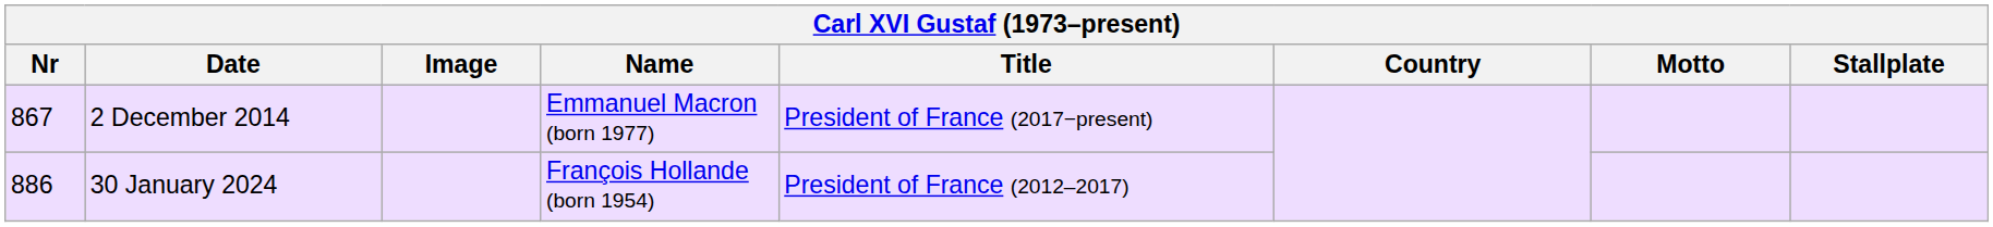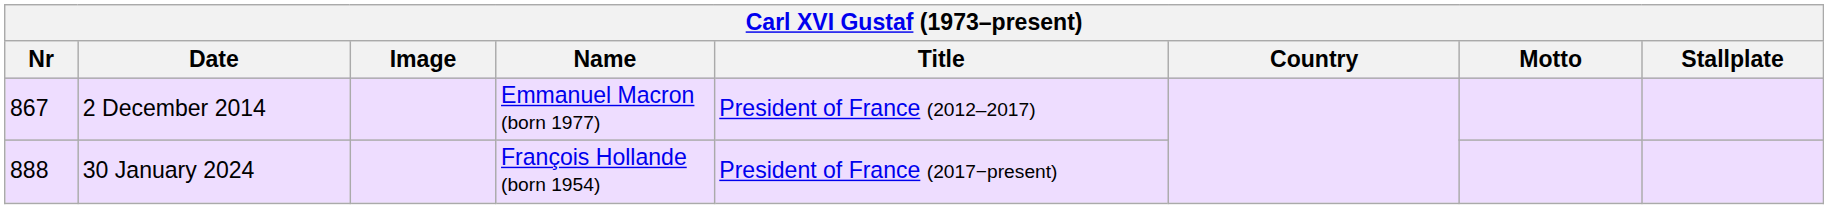2 December 2014 | Title: President of France (2017−present) -> President of France (2012–2017)
30 January 2024 | Nr: 886 -> 888
30 January 2024 | Title: President of France (2012–2017) -> President of France (2017−present)
